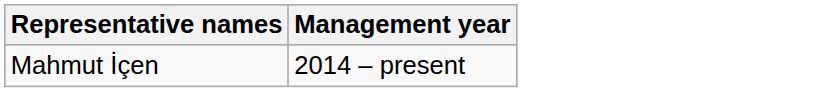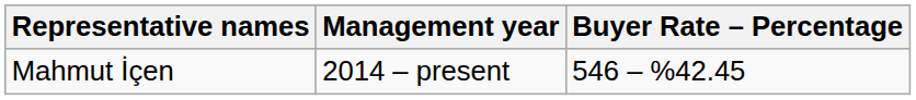+ column: Buyer Rate – Percentage | 546 – %42.45
